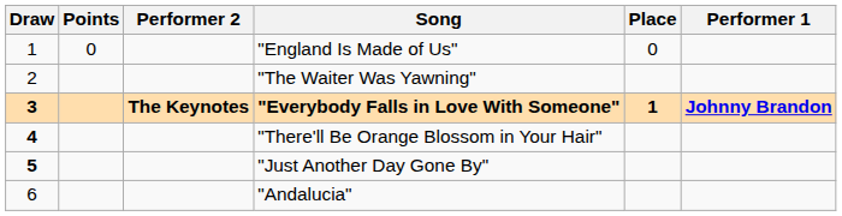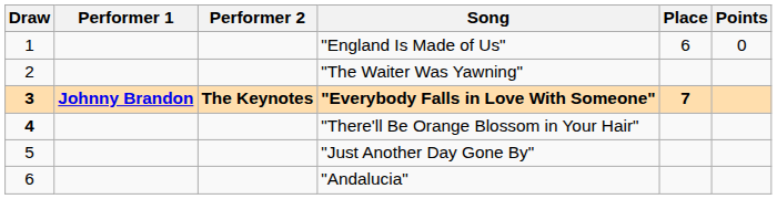columns swapped: Performer 1 <-> Points
"England Is Made of Us" | Place: 0 -> 6
"Everybody Falls in Love With Someone" | Place: 1 -> 7
"Just Another Day Gone By" | Draw: bold -> normal
